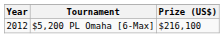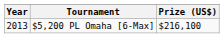$5,200 PL Omaha [6-Max] | Year: 2012 -> 2013
